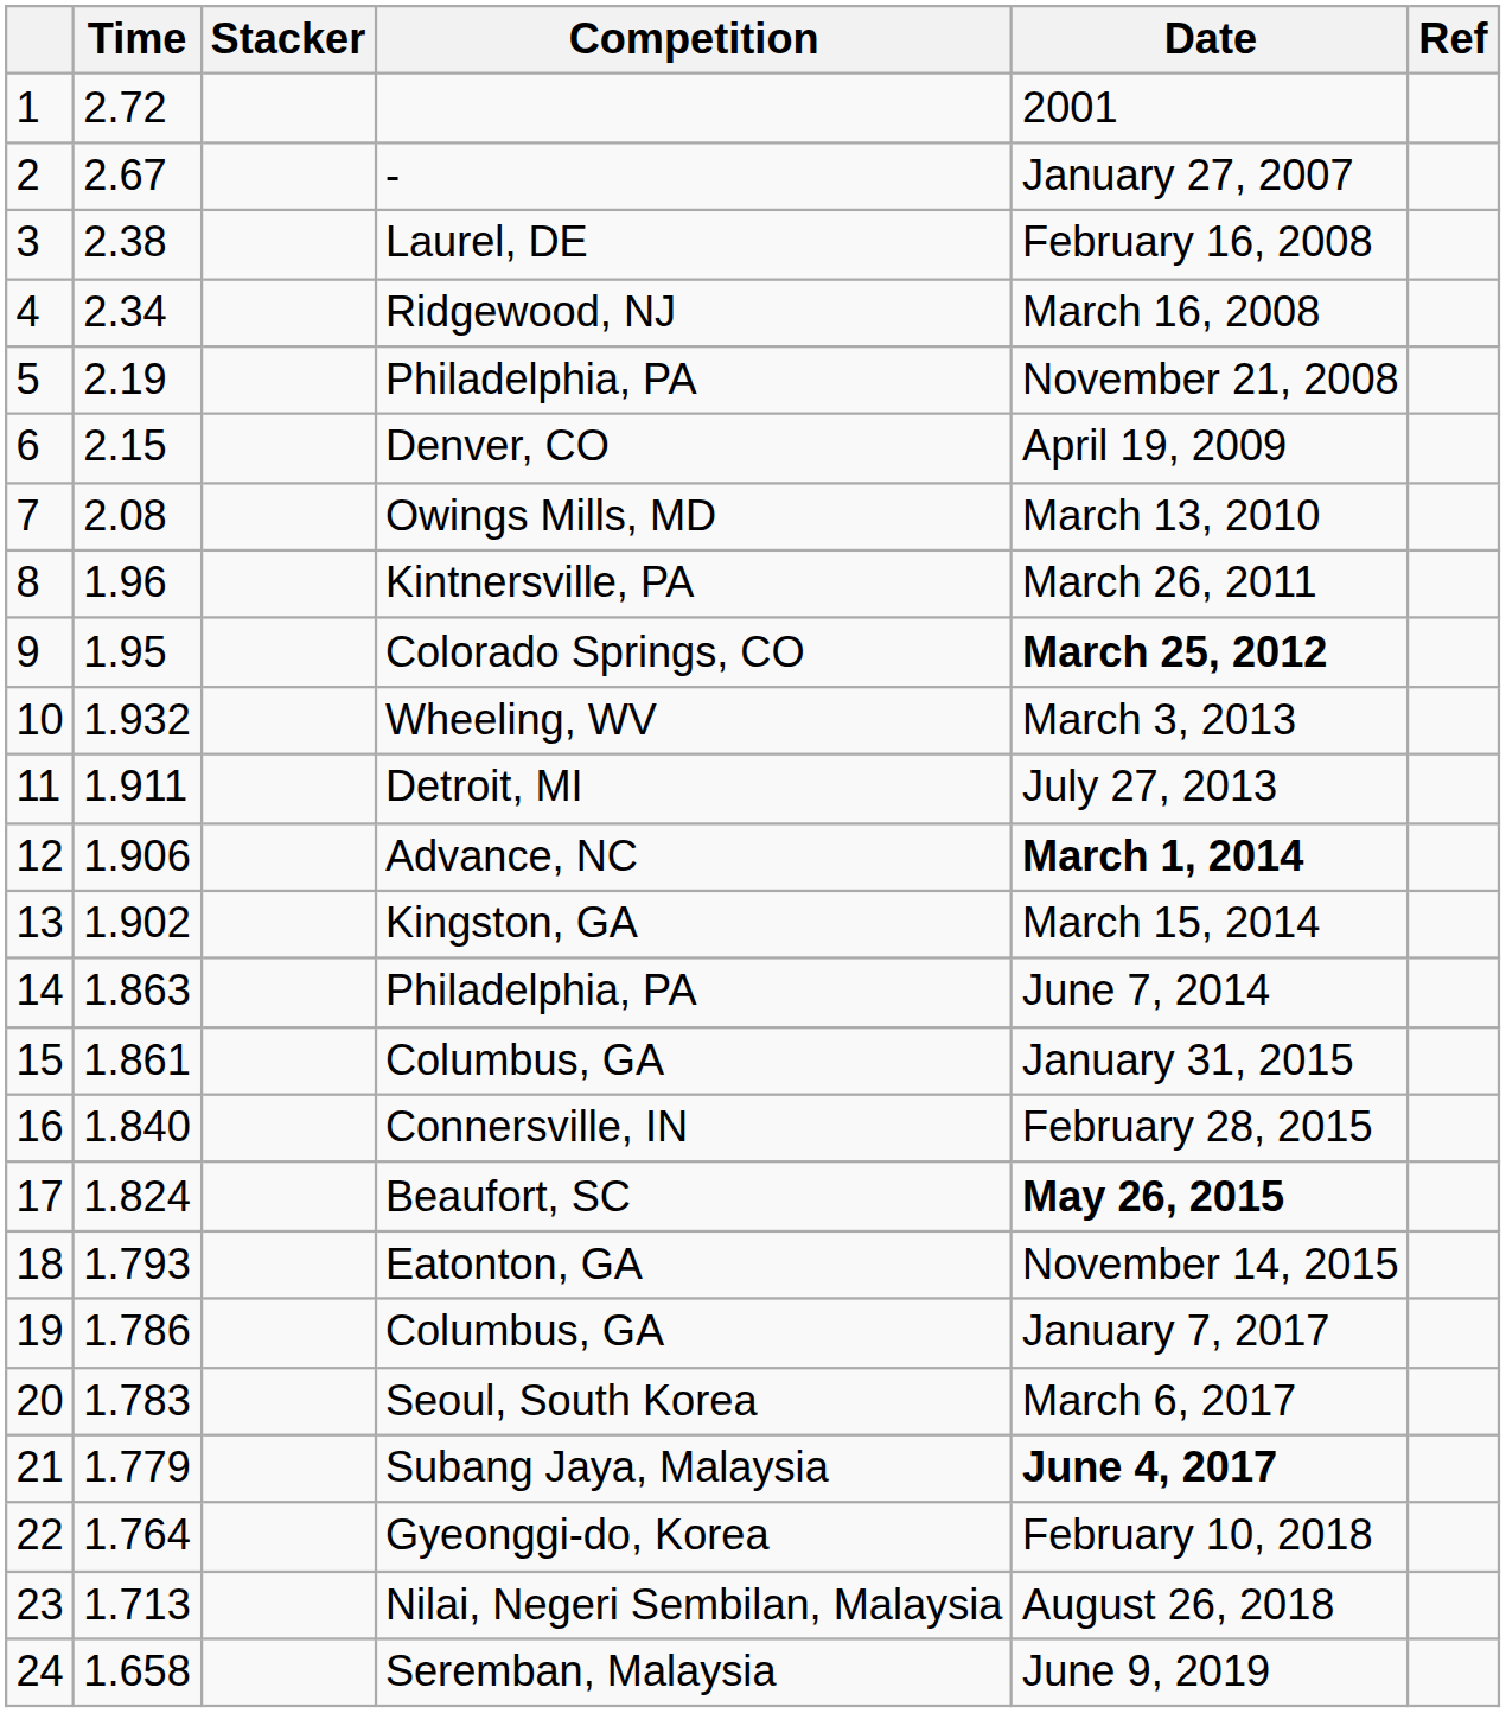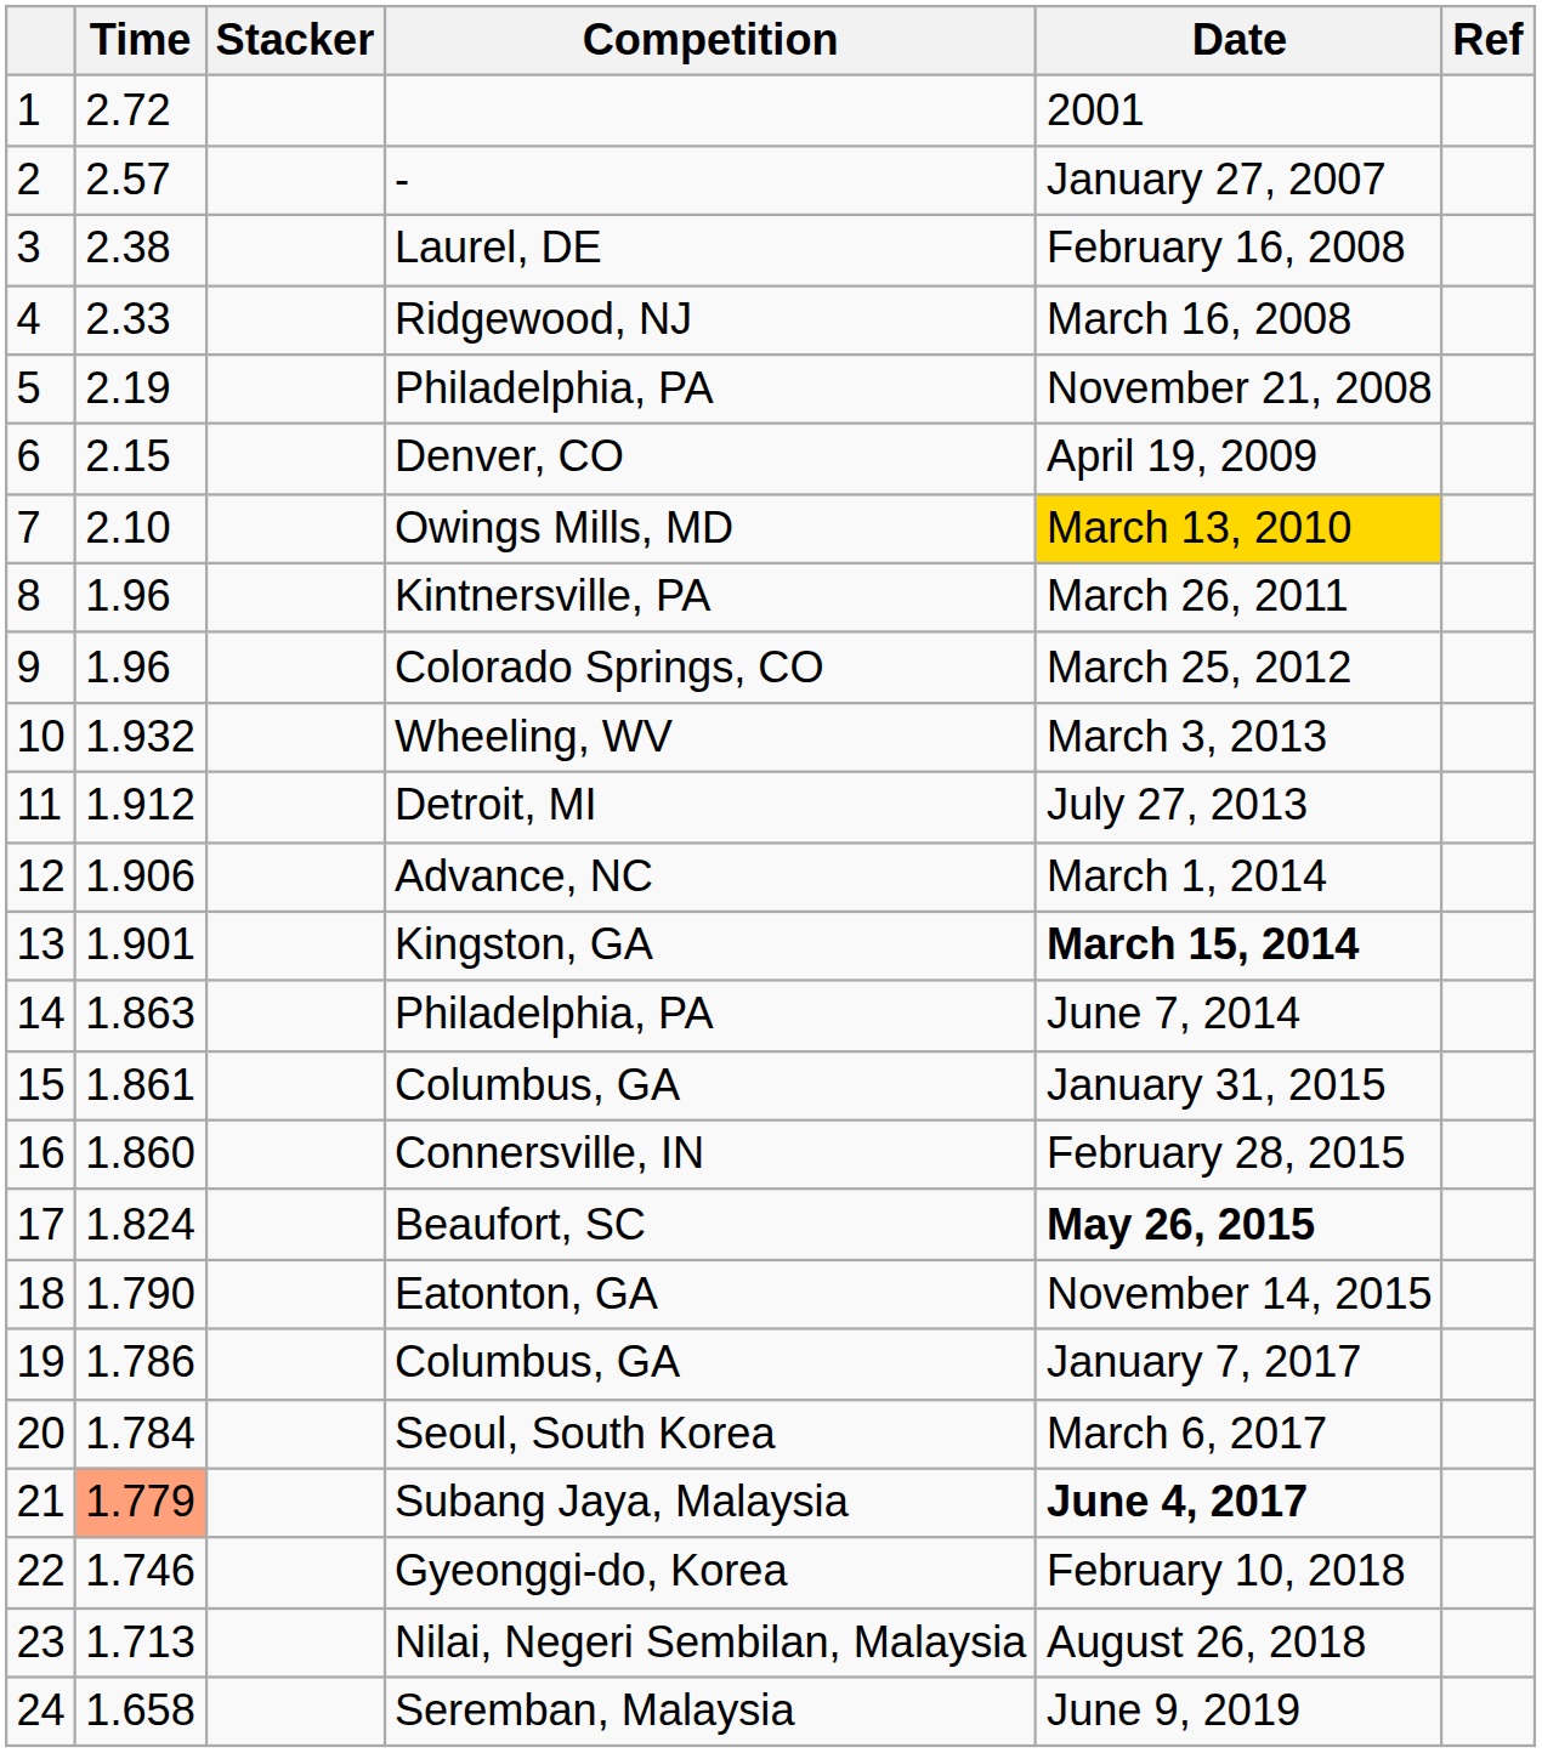- | Time: 2.67 -> 2.57
Ridgewood, NJ | Time: 2.34 -> 2.33
Owings Mills, MD | Time: 2.08 -> 2.10
Owings Mills, MD | Date: no background -> gold background
Colorado Springs, CO | Time: 1.95 -> 1.96
Colorado Springs, CO | Date: bold -> normal
Detroit, MI | Time: 1.911 -> 1.912
Advance, NC | Date: bold -> normal
Kingston, GA | Time: 1.902 -> 1.901
Kingston, GA | Date: normal -> bold
Connersville, IN | Time: 1.840 -> 1.860
Eatonton, GA | Time: 1.793 -> 1.790
Seoul, South Korea | Time: 1.783 -> 1.784
Subang Jaya, Malaysia | Time: no background -> lightsalmon background
Gyeonggi-do, Korea | Time: 1.764 -> 1.746
